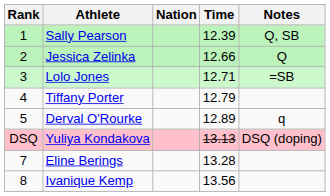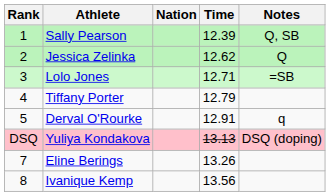Jessica Zelinka | Time: 12.66 -> 12.62
Derval O'Rourke | Time: 12.89 -> 12.91
Eline Berings | Time: 13.28 -> 13.26
